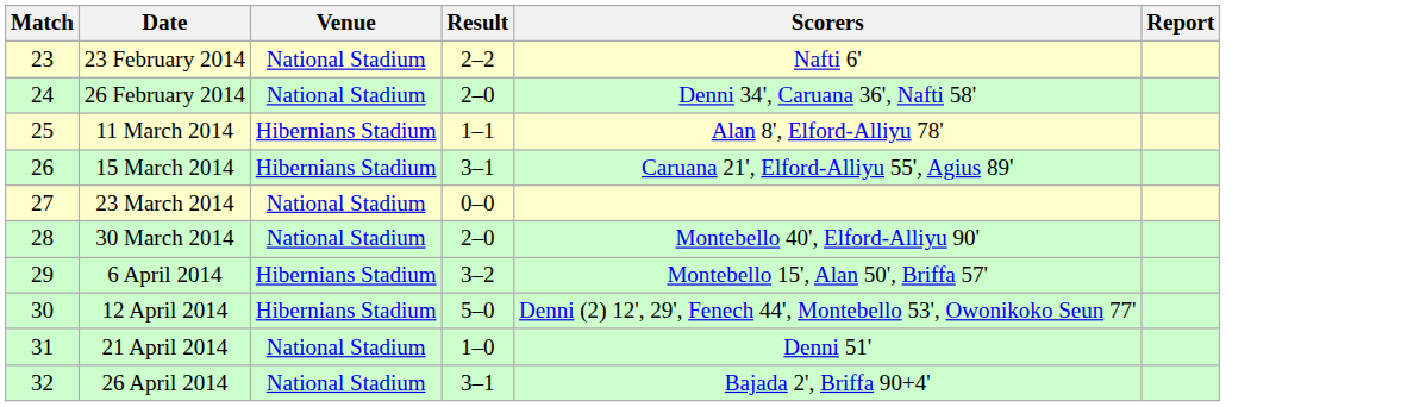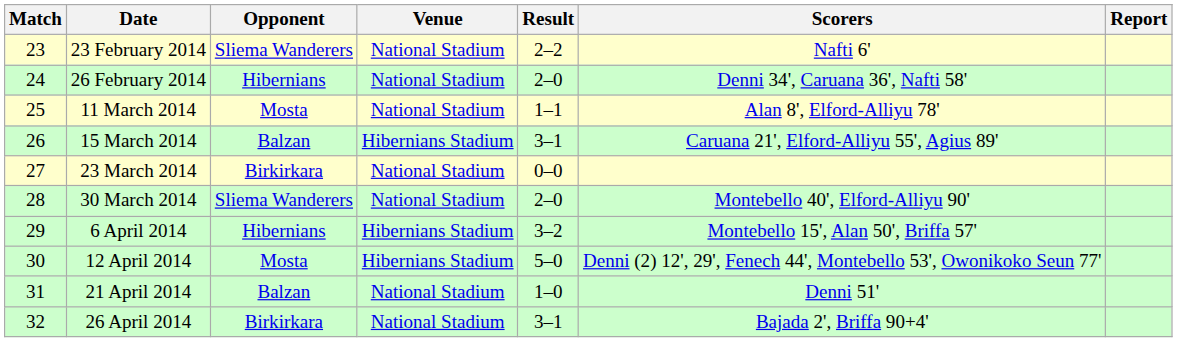+ column: Opponent | Sliema Wanderers | Hibernians | Mosta | Balzan | Birkirkara | Sliema Wanderers | Hibernians | Mosta | Balzan | Birkirkara
11 March 2014 | Venue: Hibernians Stadium -> National Stadium
